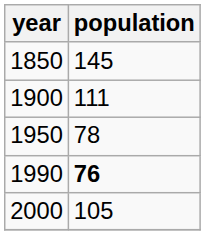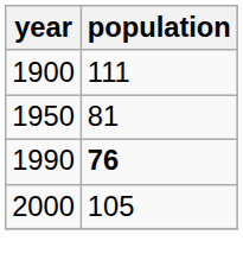- row: 1850 | 145
1950 | population: 78 -> 81
